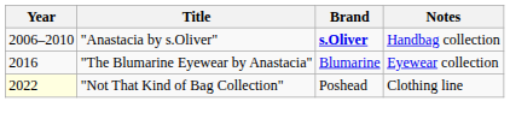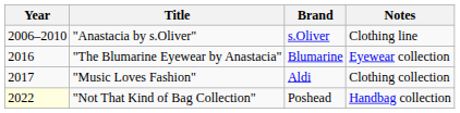"Anastacia by s.Oliver" | Brand: bold -> normal
"Anastacia by s.Oliver" | Notes: Handbag collection -> Clothing line
+ row: 2017 | "Music Loves Fashion" | Aldi | Clothing collection
"Not That Kind of Bag Collection" | Notes: Clothing line -> Handbag collection
